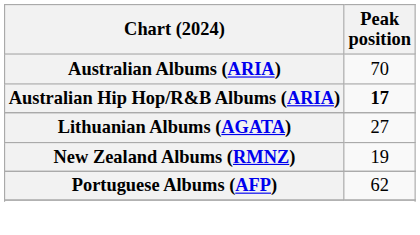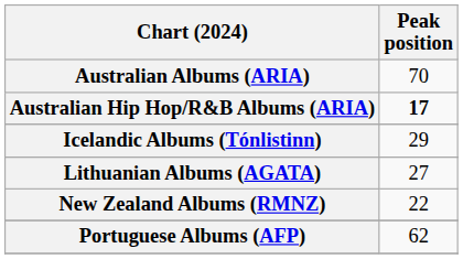+ row: Icelandic Albums (Tónlistinn) | 29
New Zealand Albums (RMNZ) | Peak position: 19 -> 22
